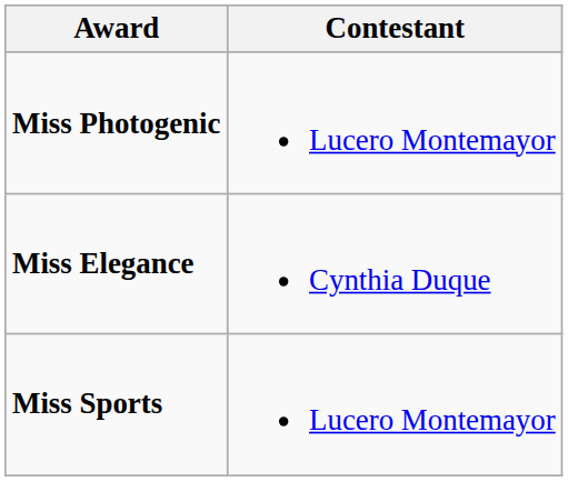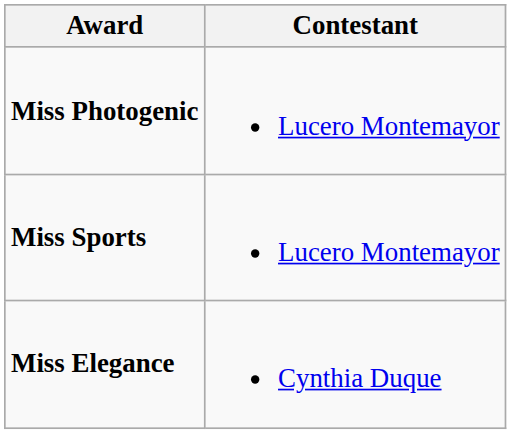rows swapped: Miss Elegance <-> Miss Sports
